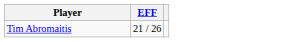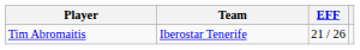+ column: Team | Iberostar Tenerife
